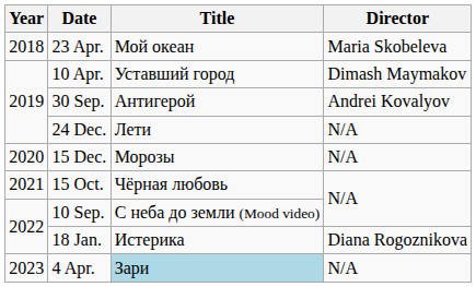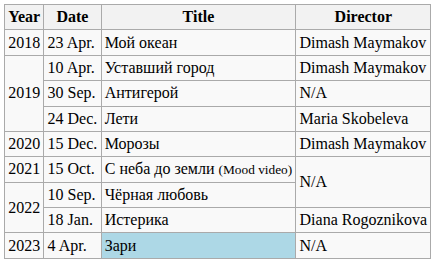23 Apr. | Director: Maria Skobeleva -> Dimash Maymakov
30 Sep. | Director: Andrei Kovalyov -> N/A
24 Dec. | Director: N/A -> Maria Skobeleva
15 Dec. | Director: N/A -> Dimash Maymakov
15 Oct. | Title: Чёрная любовь -> С неба до земли (Mood video)
10 Sep. | Title: С неба до земли (Mood video) -> Чёрная любовь
